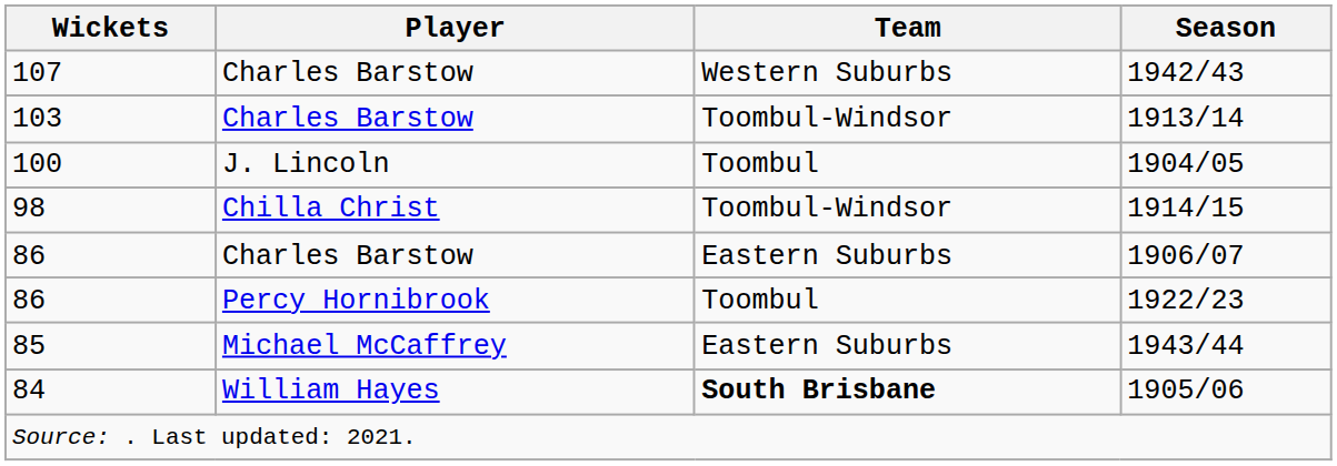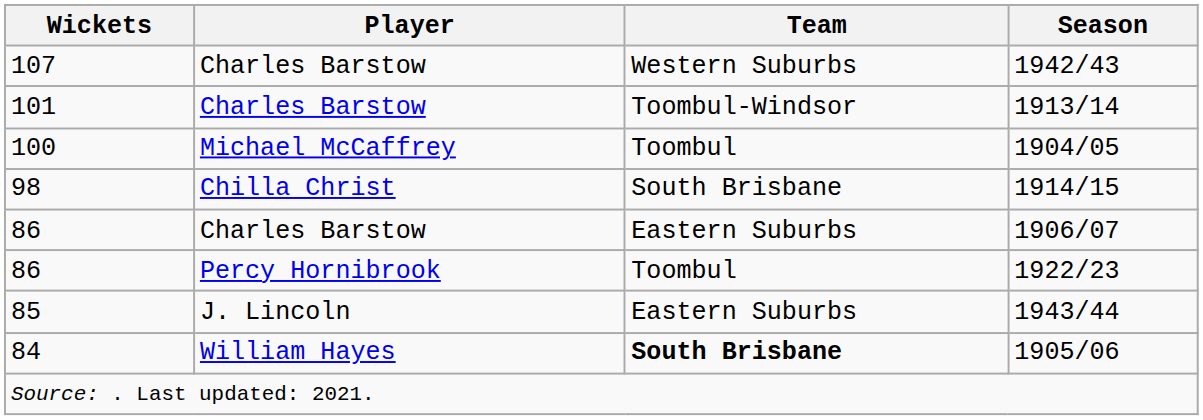1913/14 | Wickets: 103 -> 101
1904/05 | Player: J. Lincoln -> Michael McCaffrey
1914/15 | Team: Toombul-Windsor -> South Brisbane
1943/44 | Player: Michael McCaffrey -> J. Lincoln
